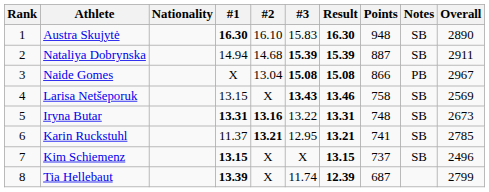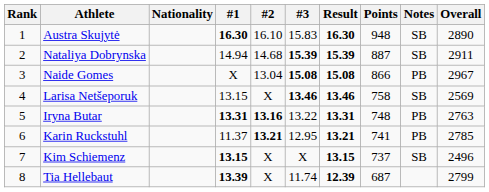Larisa Netšeporuk | #3: 13.43 -> 13.46
Iryna Butar | Notes: SB -> PB
Iryna Butar | Overall: 2673 -> 2763
Karin Ruckstuhl | Notes: SB -> PB
